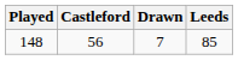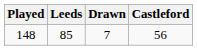columns swapped: Castleford <-> Leeds
